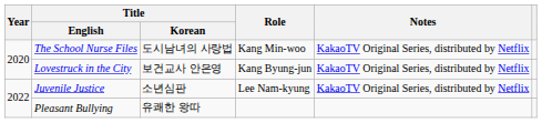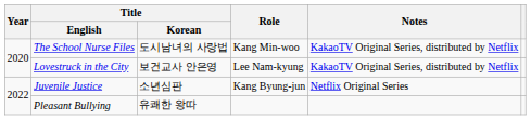Lovestruck in the City | Role: Kang Byung-jun -> Lee Nam-kyung
Juvenile Justice | Role: Lee Nam-kyung -> Kang Byung-jun
Juvenile Justice | Notes: KakaoTV Original Series, distributed by Netflix -> Netflix Original Series
